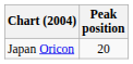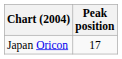Japan Oricon | Peak position: 20 -> 17
